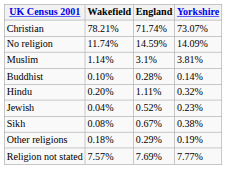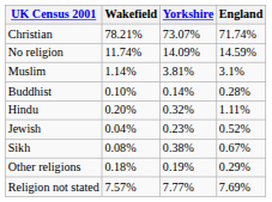columns swapped: Yorkshire <-> England
